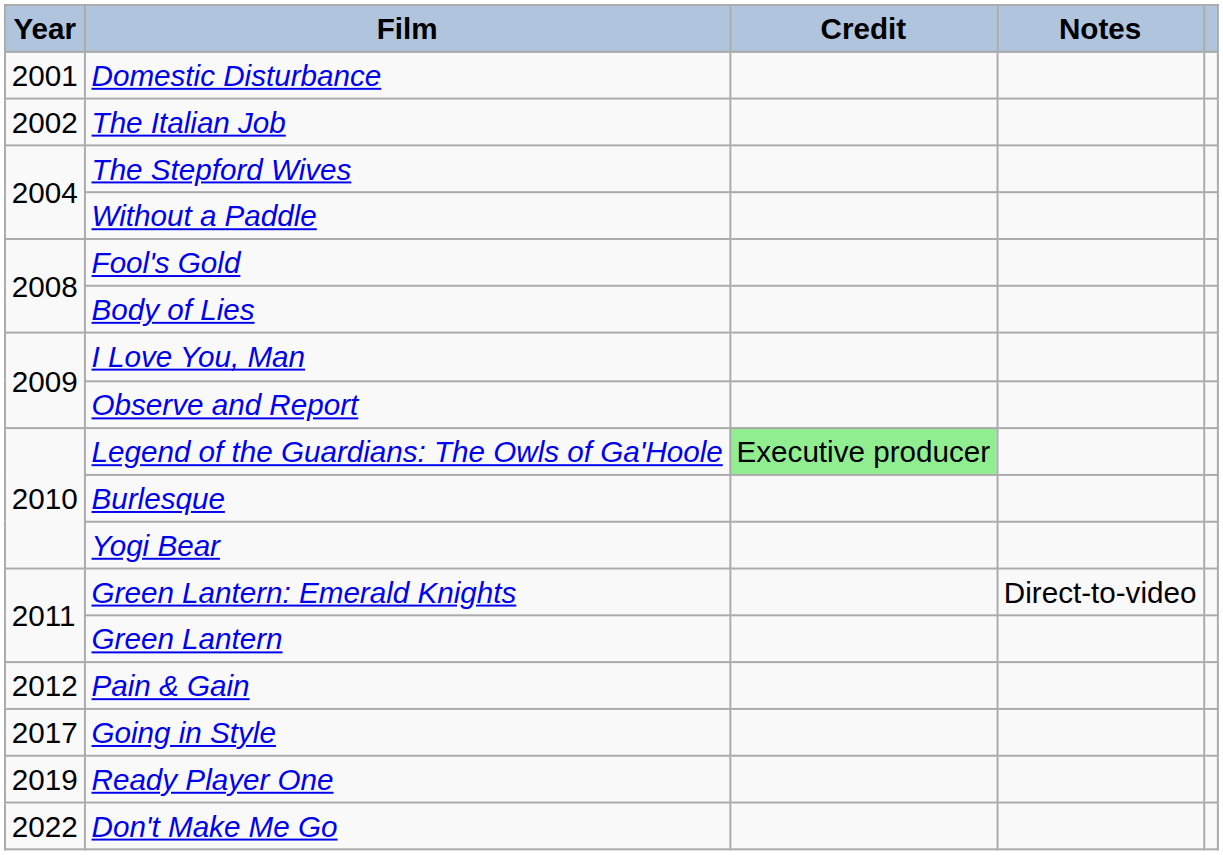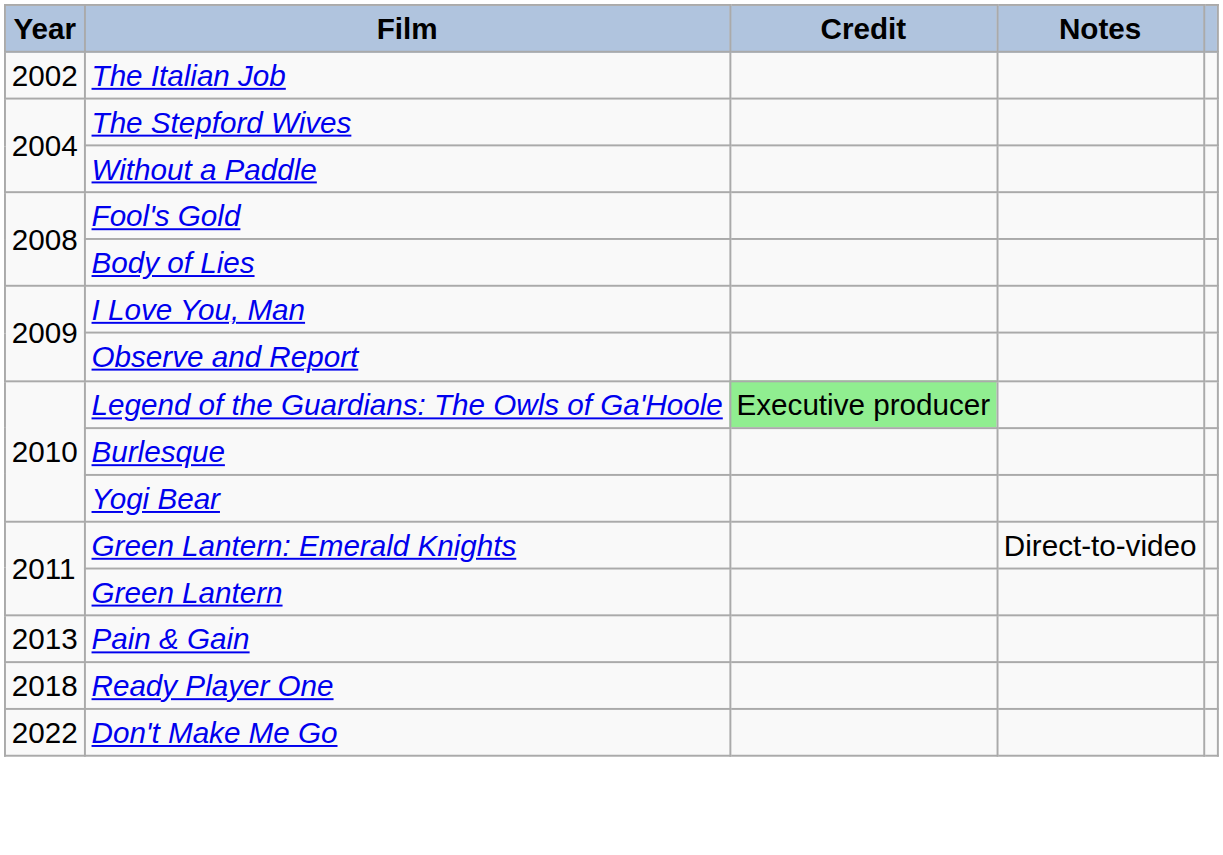- row: 2001 | Domestic Disturbance
Pain & Gain | Year: 2012 -> 2013
- row: 2017 | Going in Style
Ready Player One | Year: 2019 -> 2018
